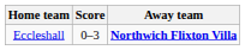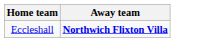- column: Score | 0–3
